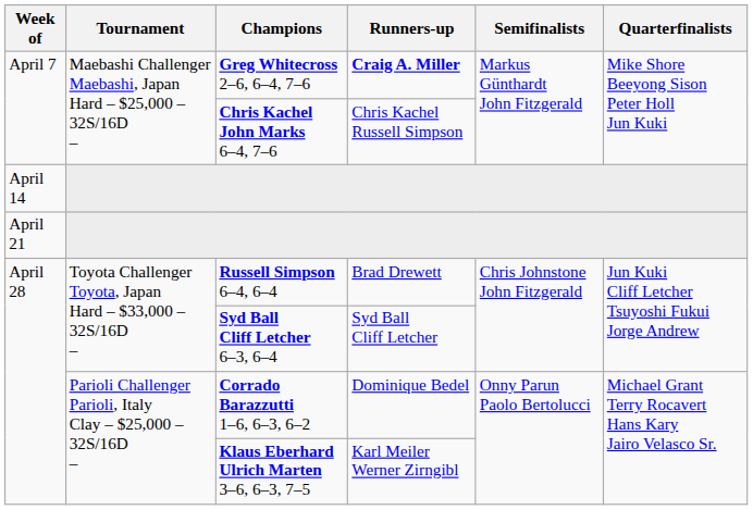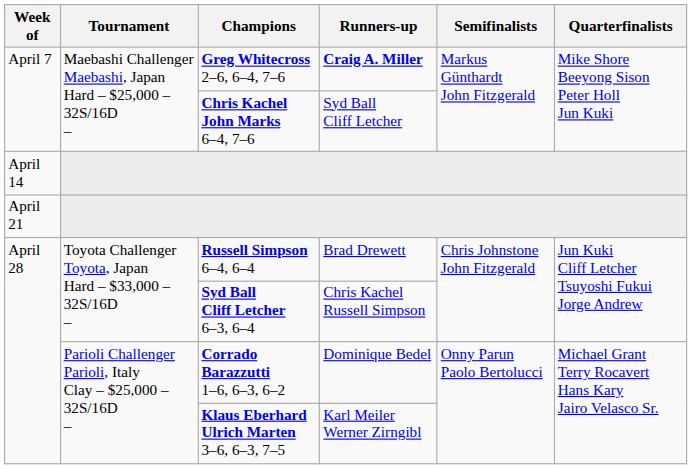Chris Kachel John Marks 6–4, 7–6 | Runners-up: Chris Kachel Russell Simpson -> Syd Ball Cliff Letcher
Syd Ball Cliff Letcher 6–3, 6–4 | Runners-up: Syd Ball Cliff Letcher -> Chris Kachel Russell Simpson
